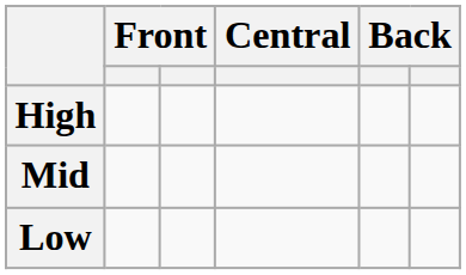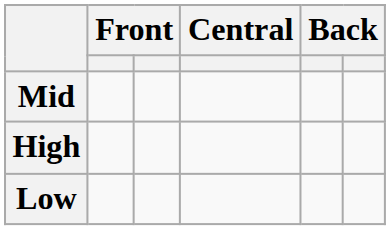rows swapped: High <-> Mid
